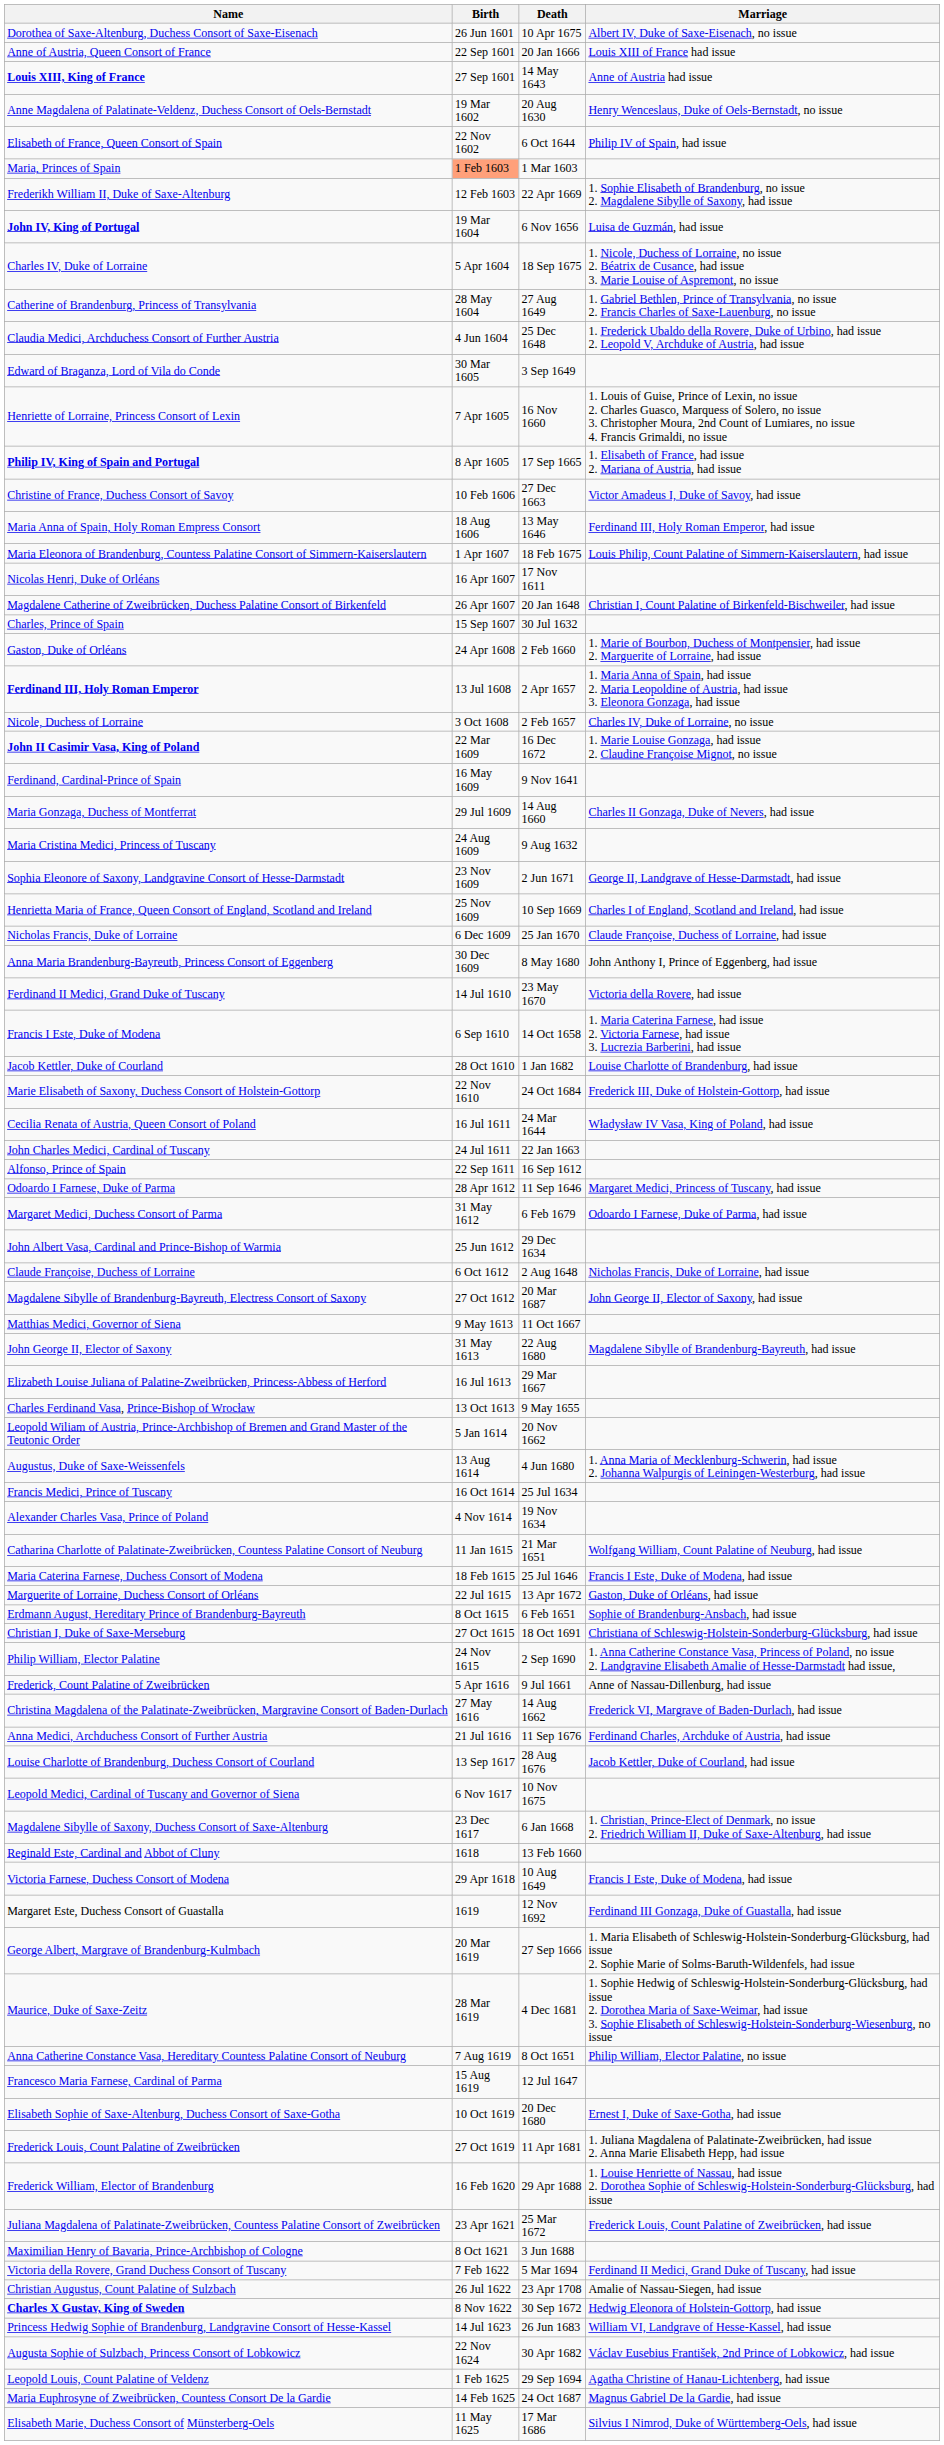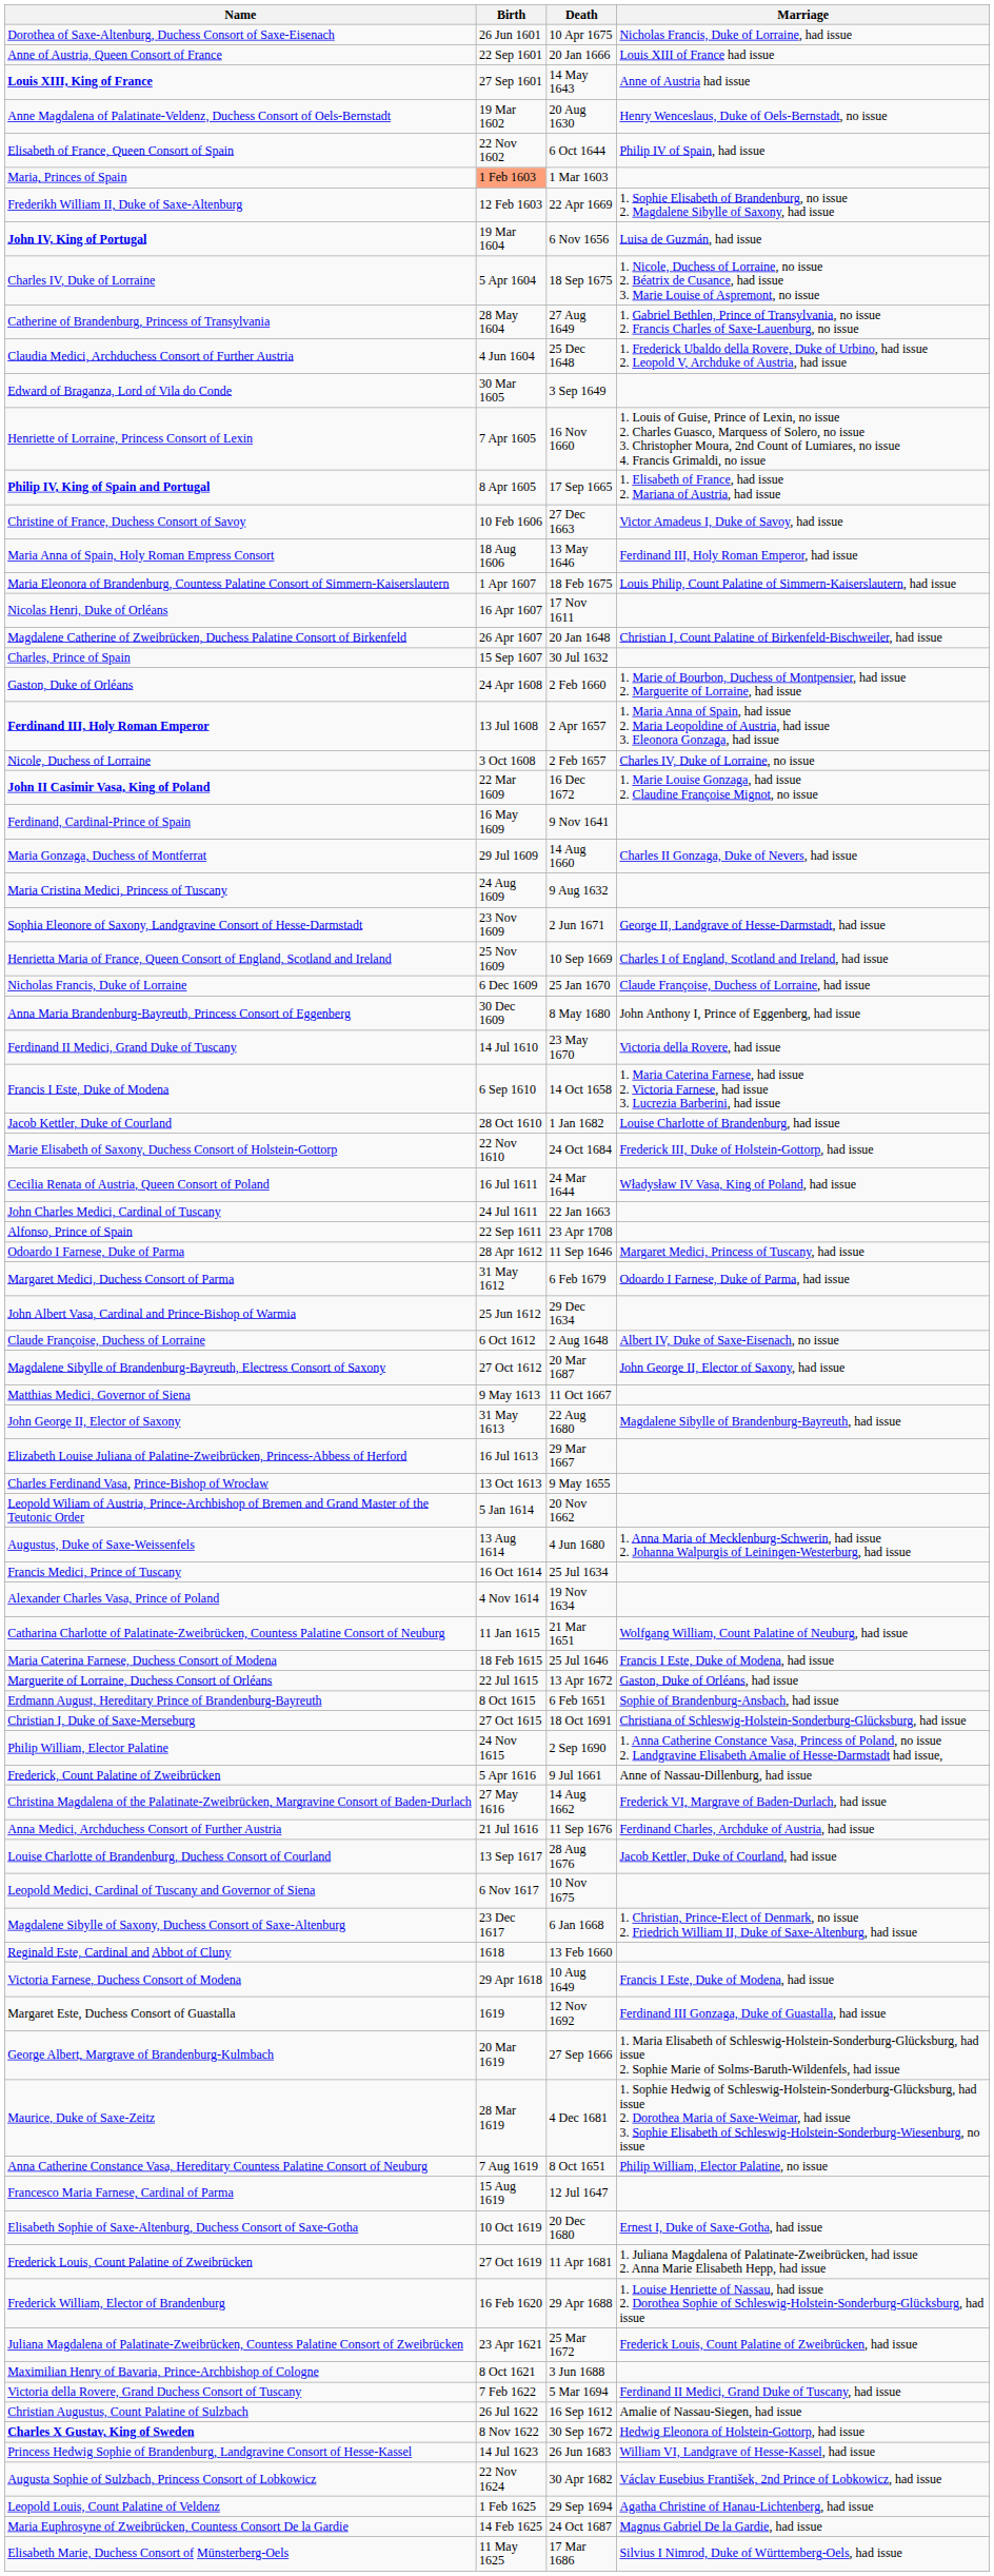Dorothea of Saxe-Altenburg, Duchess Consort of Saxe-Eisenach | Marriage: Albert IV, Duke of Saxe-Eisenach, no issue -> Nicholas Francis, Duke of Lorraine, had issue
Alfonso, Prince of Spain | Death: 16 Sep 1612 -> 23 Apr 1708
Claude Françoise, Duchess of Lorraine | Marriage: Nicholas Francis, Duke of Lorraine, had issue -> Albert IV, Duke of Saxe-Eisenach, no issue
Christian Augustus, Count Palatine of Sulzbach | Death: 23 Apr 1708 -> 16 Sep 1612
